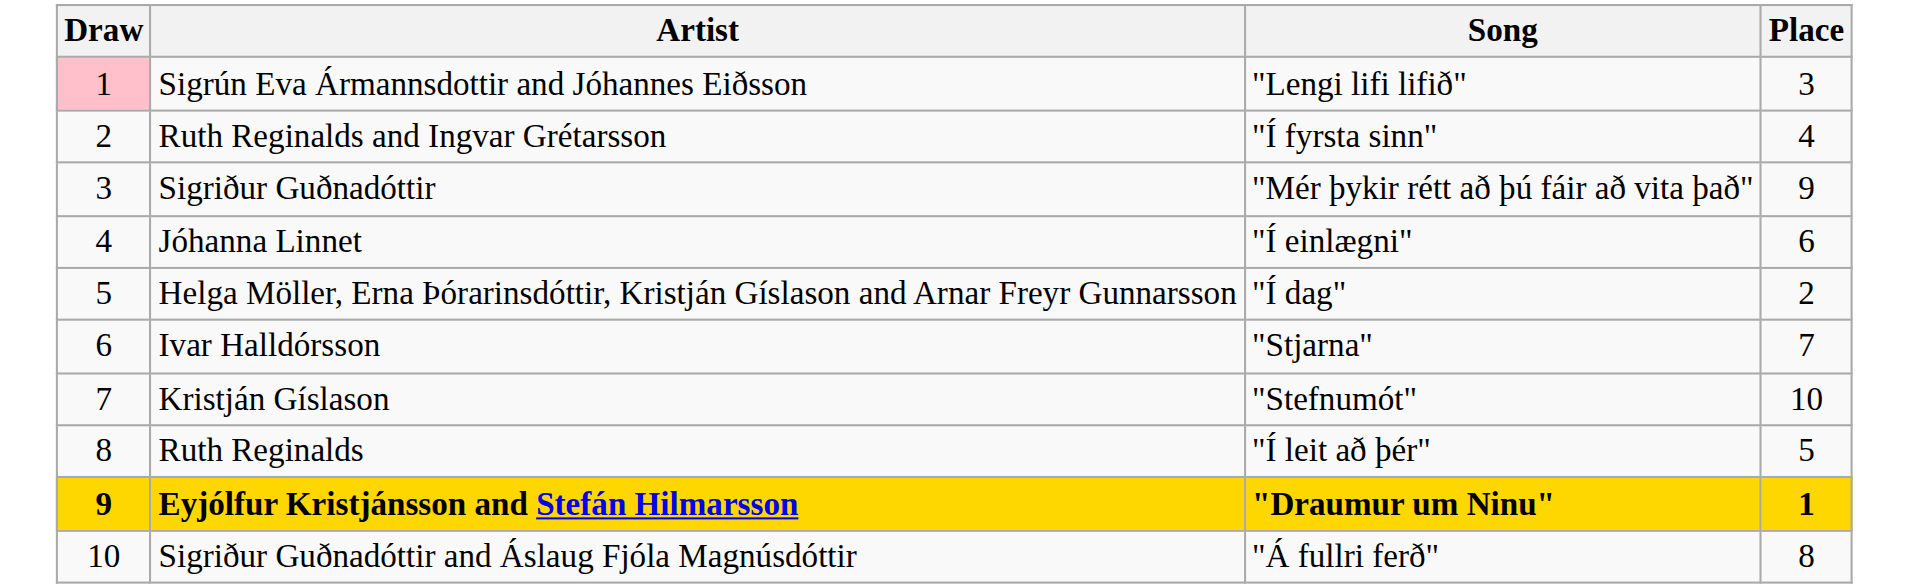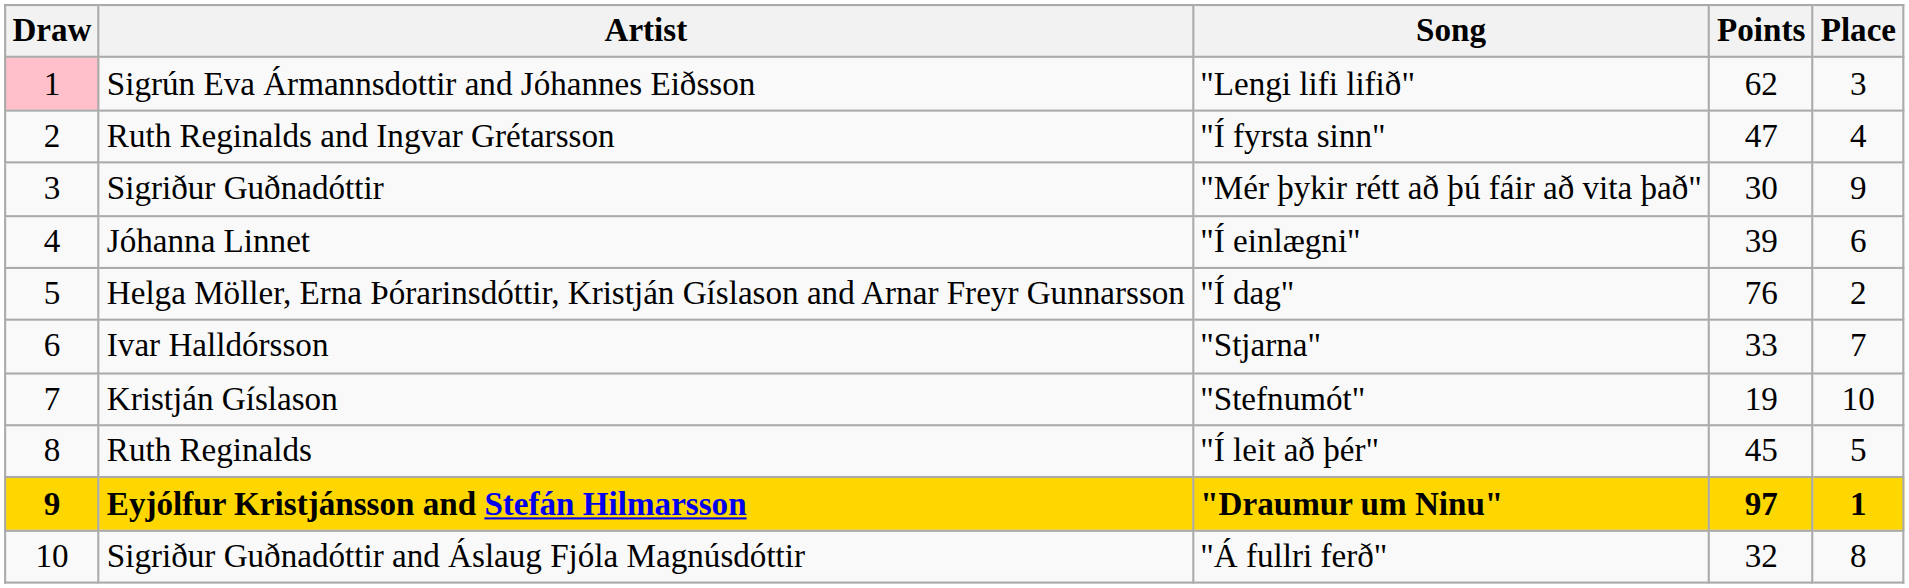+ column: Points | 62 | 47 | 30 | 39 | 76 | 33 | 19 | 45 | 97 | 32
